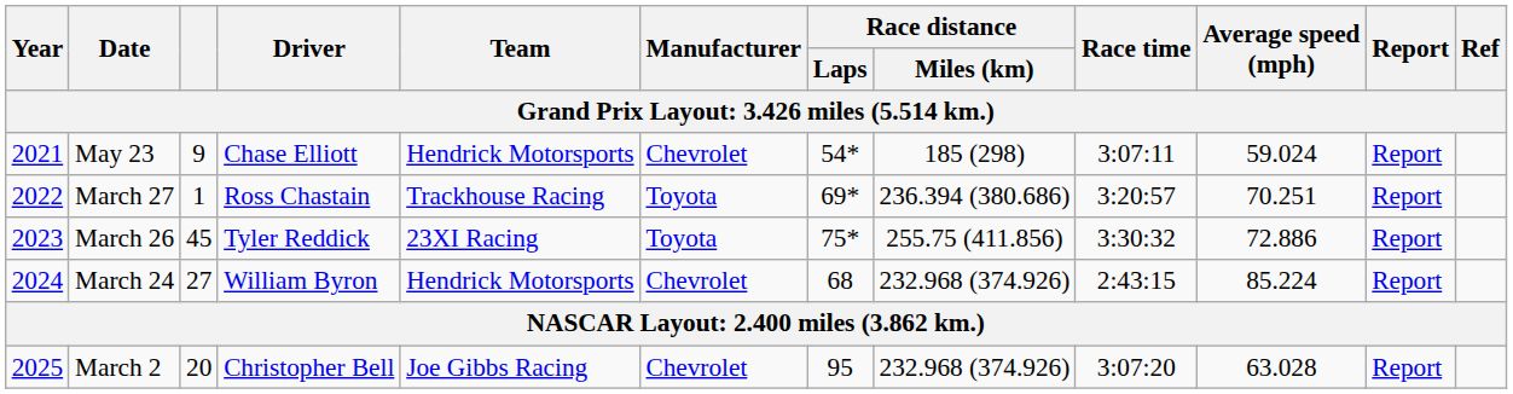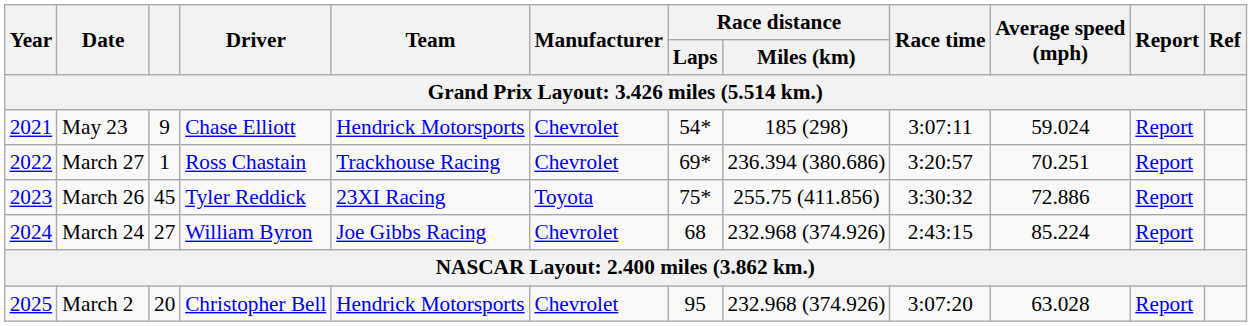March 27 | Manufacturer: Toyota -> Chevrolet
March 24 | Team: Hendrick Motorsports -> Joe Gibbs Racing
March 2 | Team: Joe Gibbs Racing -> Hendrick Motorsports
